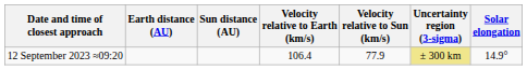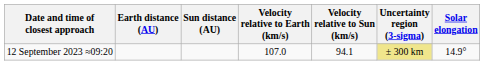12 September 2023 ≈09:20 | Velocity relative to Earth (km/s): 106.4 -> 107.0
12 September 2023 ≈09:20 | Velocity relative to Sun (km/s): 77.9 -> 94.1
